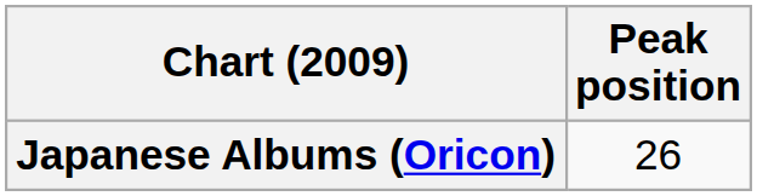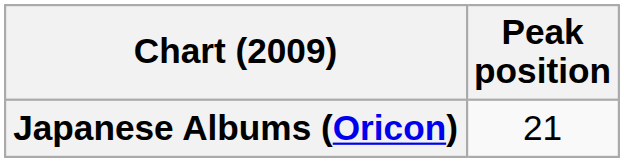Japanese Albums (Oricon) | Peak position: 26 -> 21
